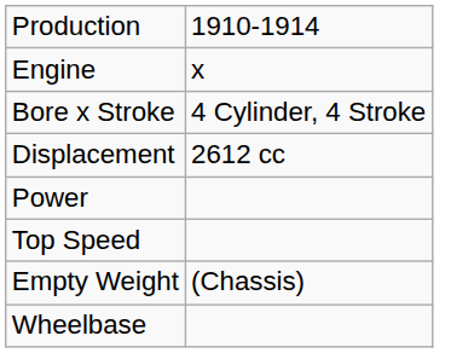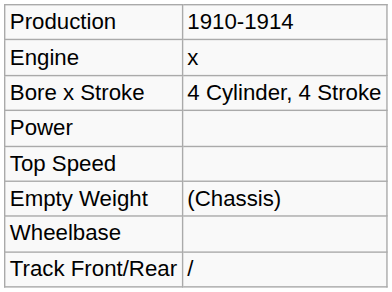- row: Displacement | 2612 cc
+ row: Track Front/Rear | /
